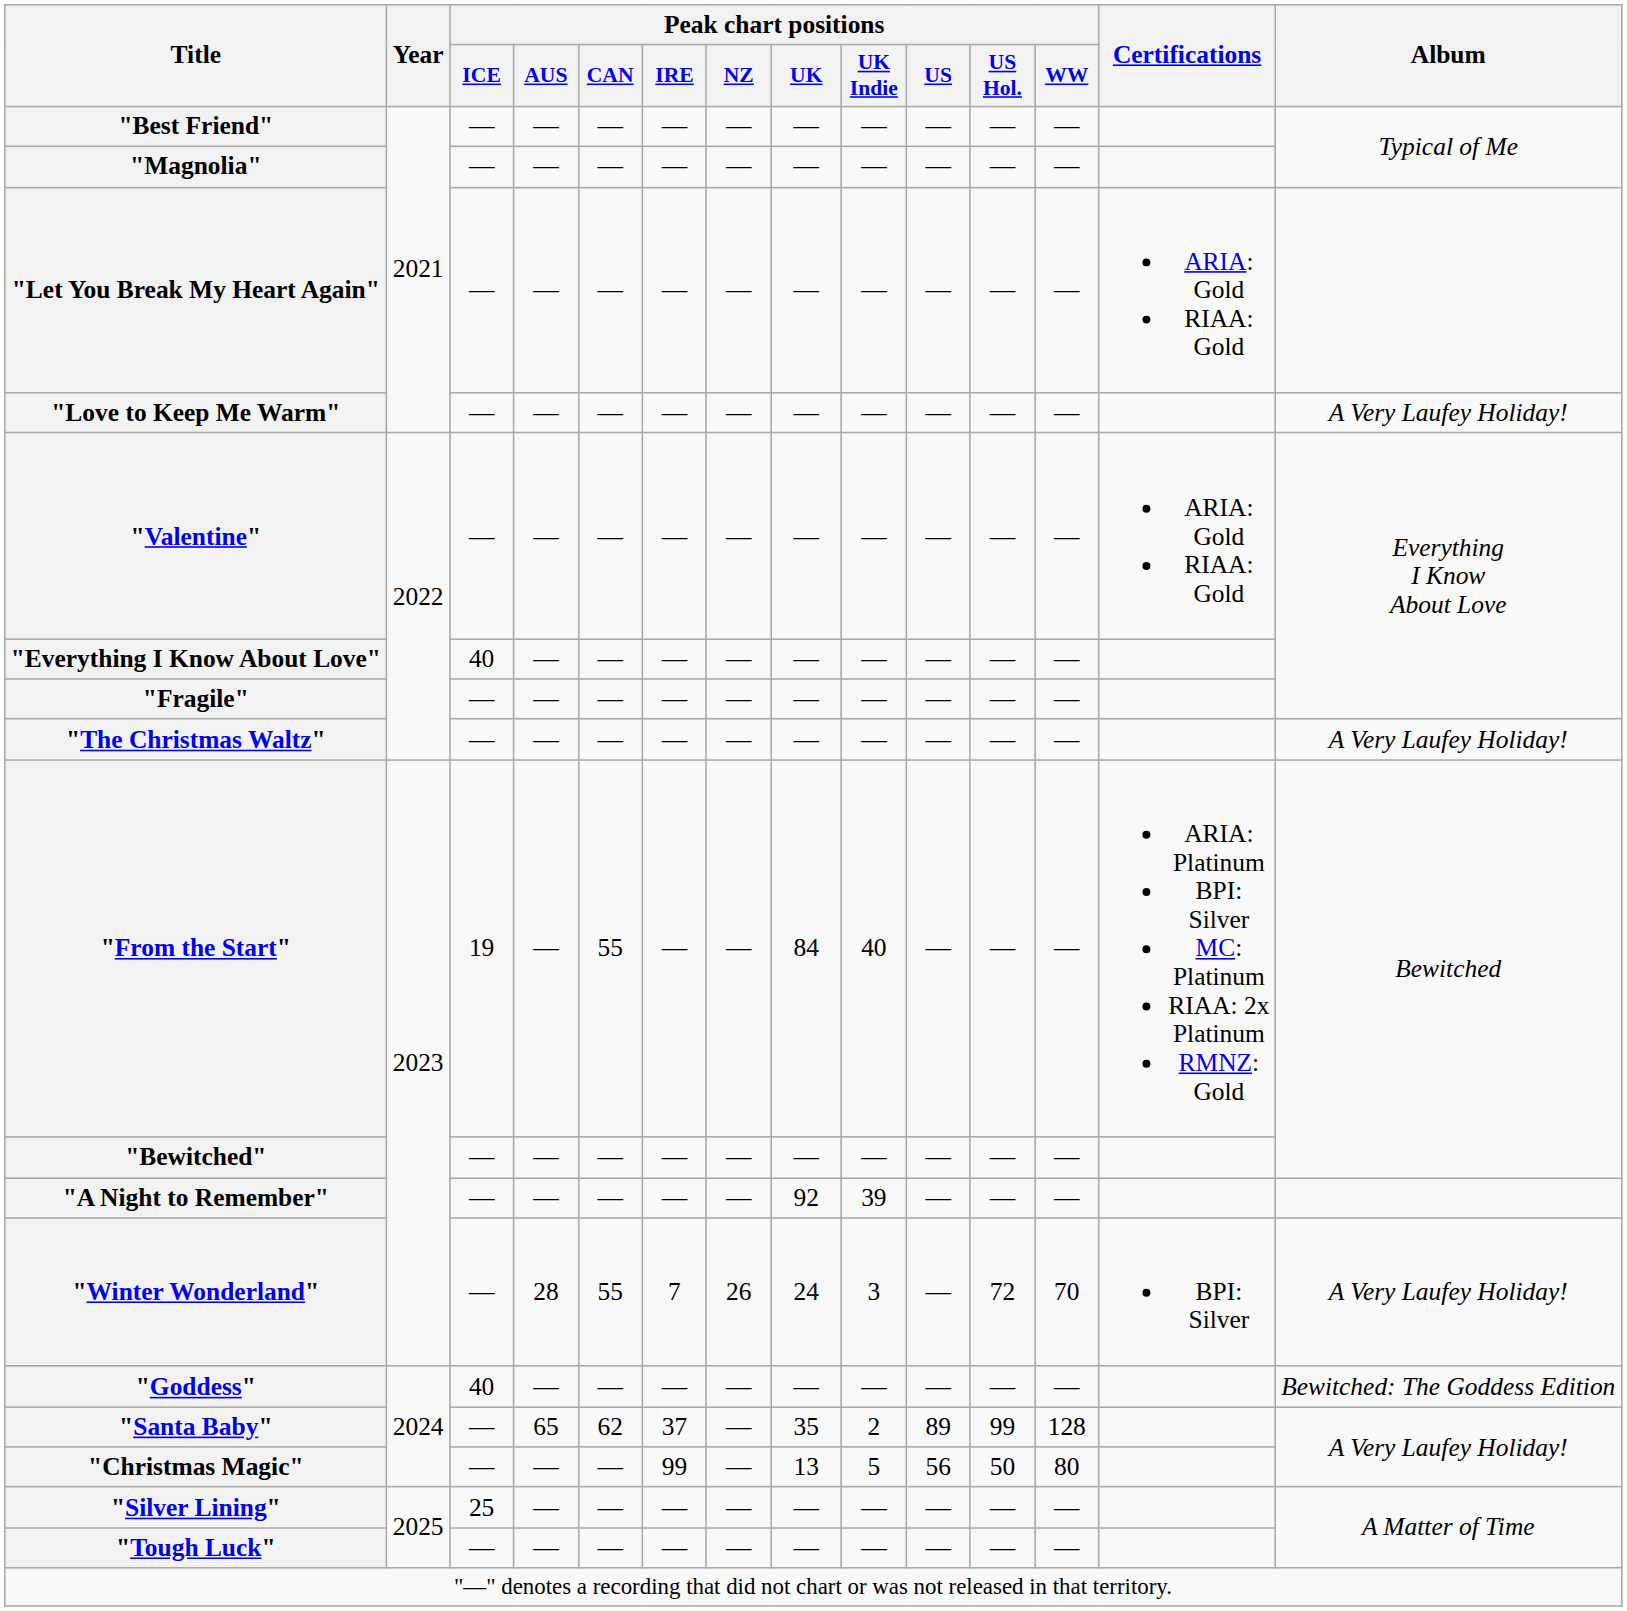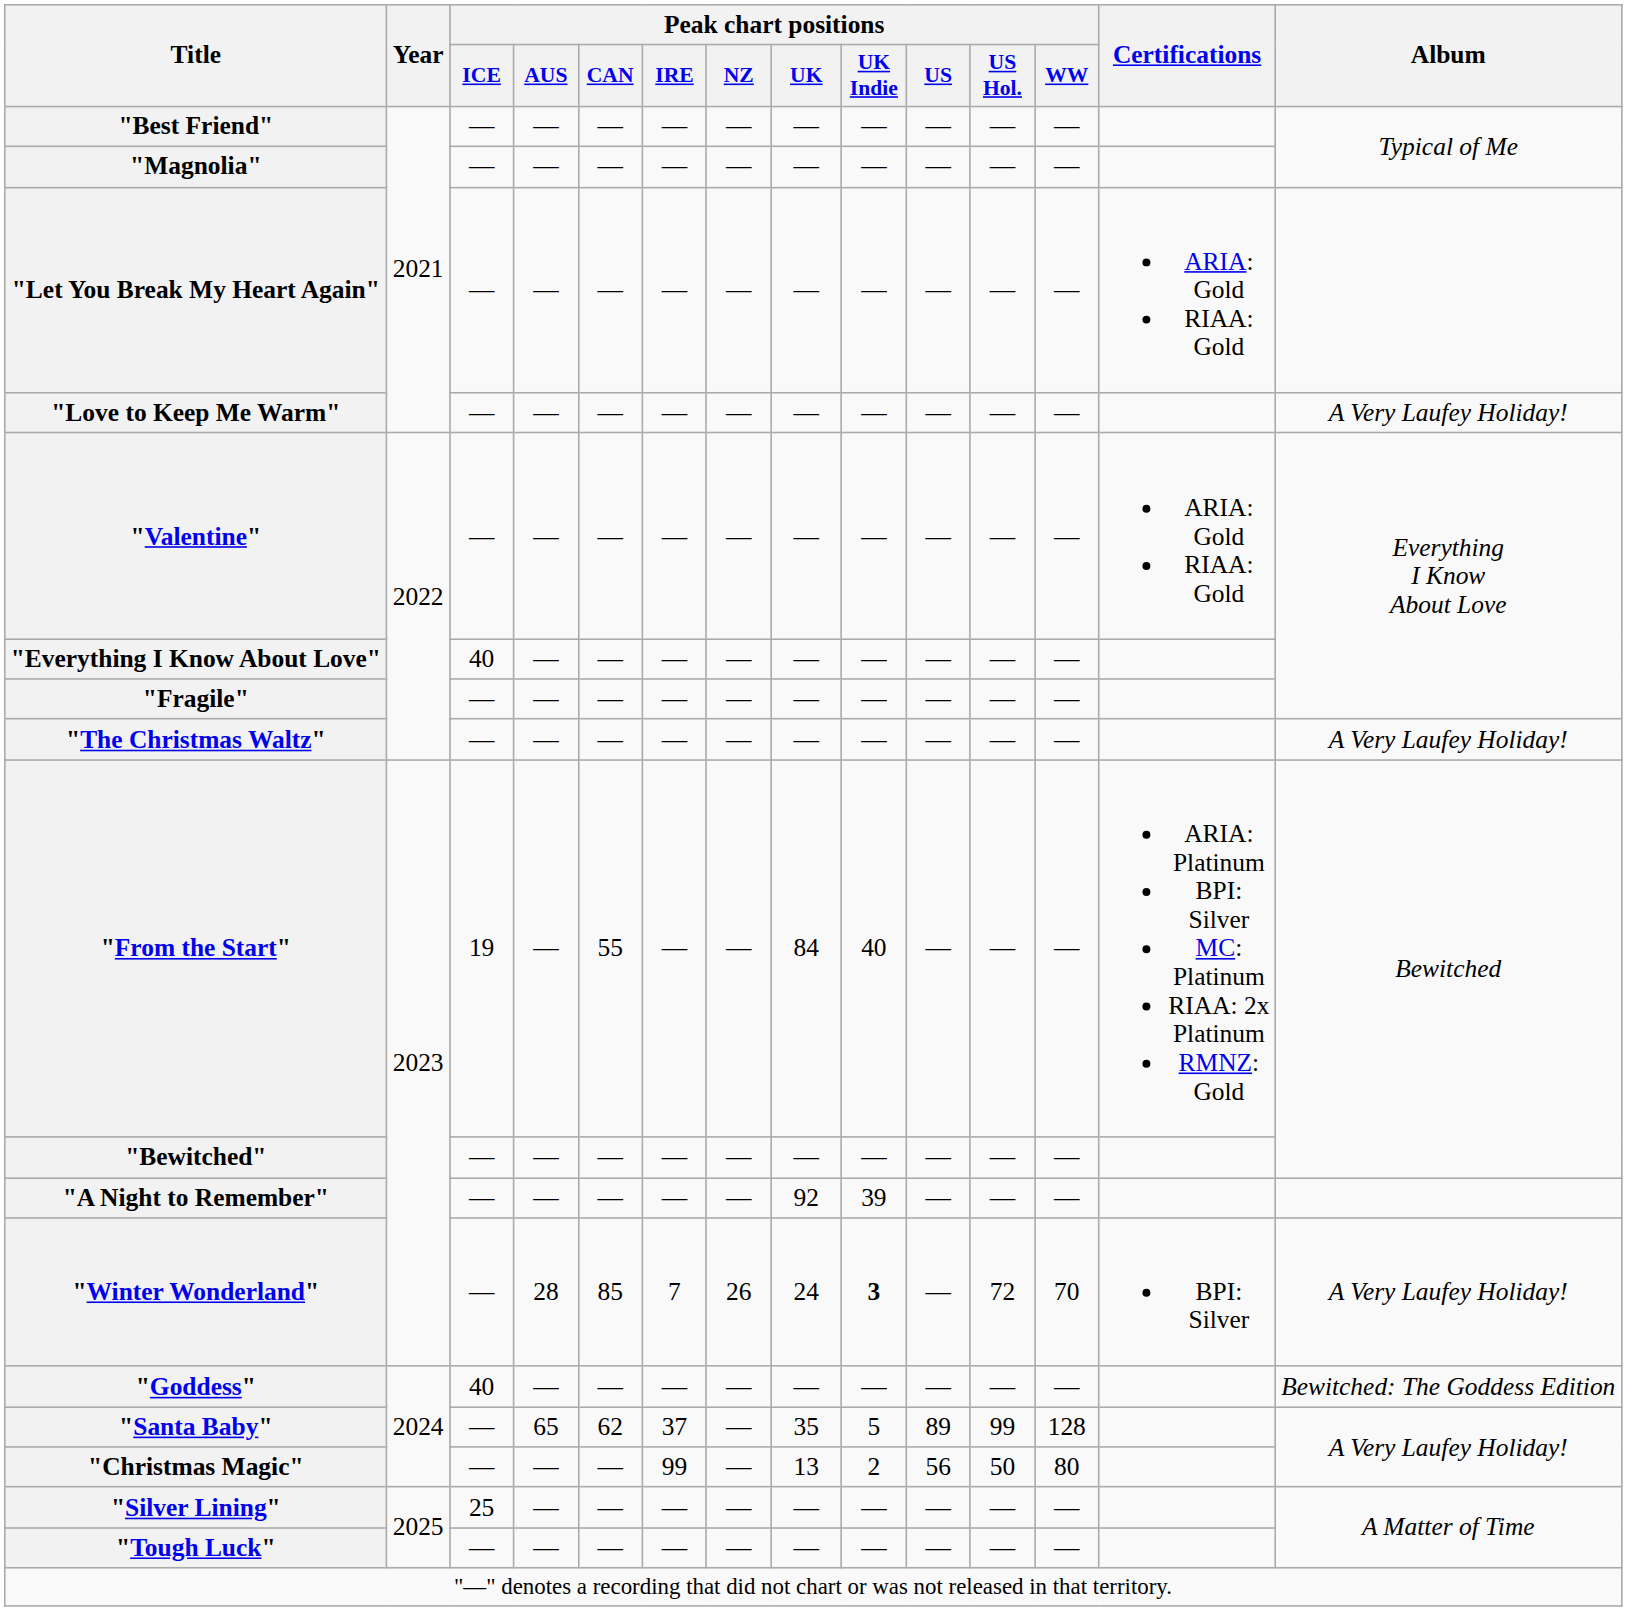"Winter Wonderland" | Peak chart positions / CAN: 55 -> 85
"Winter Wonderland" | Peak chart positions / UK Indie: normal -> bold
"Santa Baby" | Peak chart positions / UK Indie: 2 -> 5
"Christmas Magic" | Peak chart positions / UK Indie: 5 -> 2
